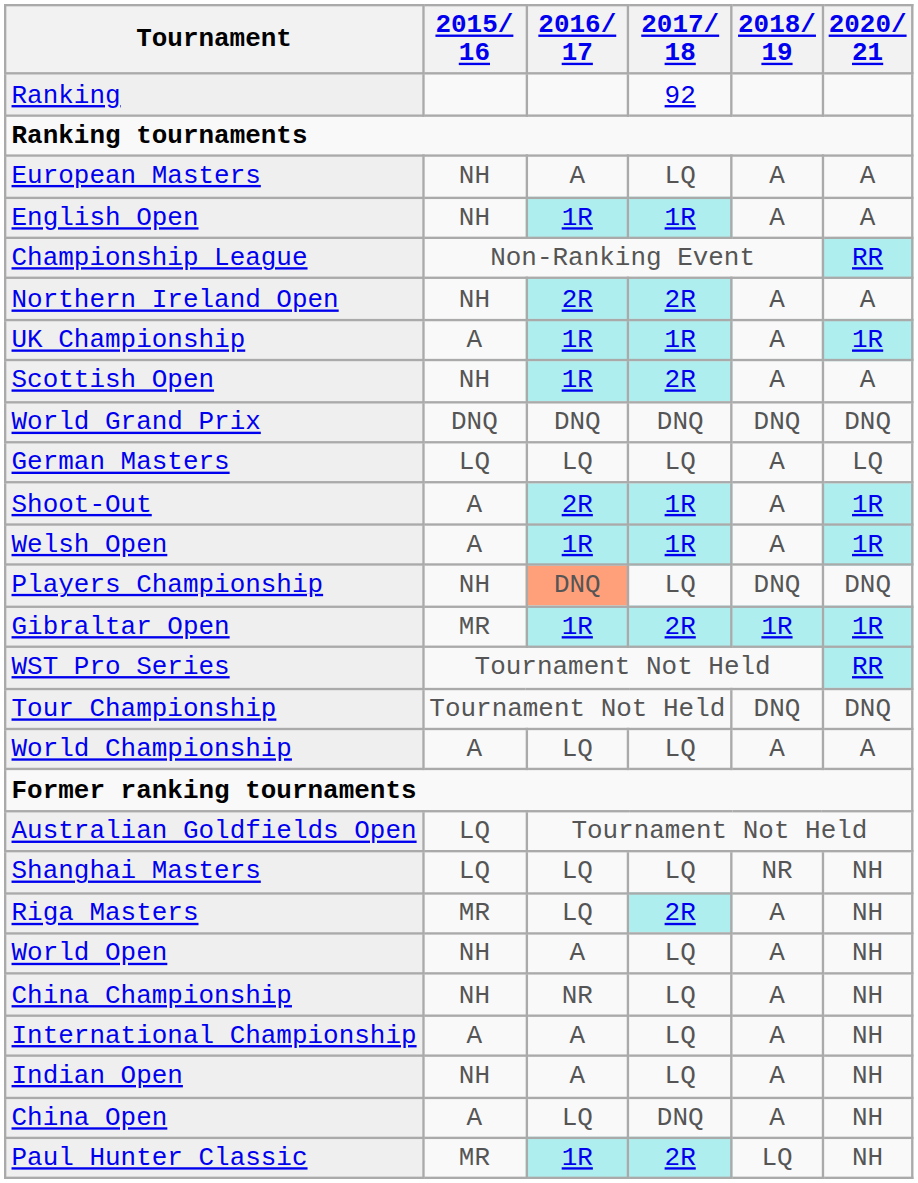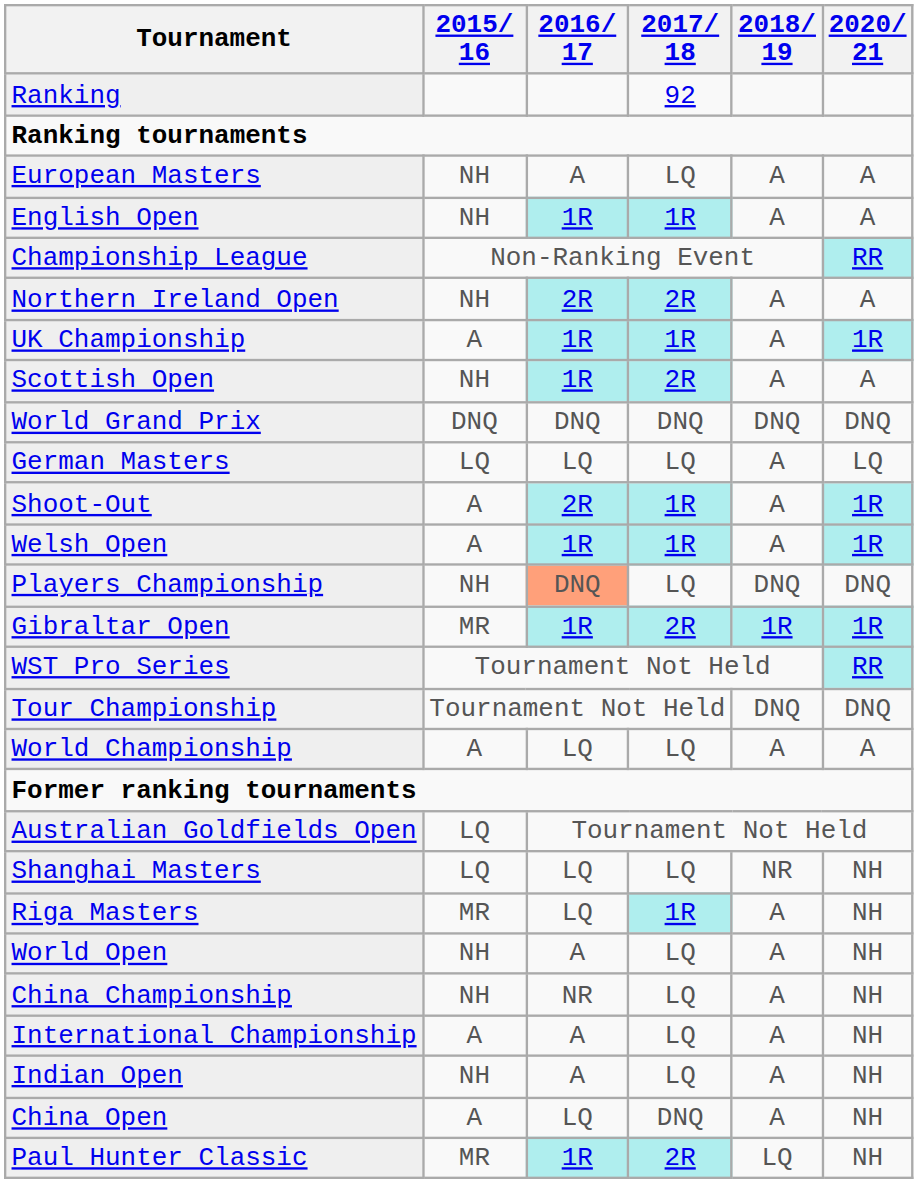Riga Masters | 2017/ 18: 2R -> 1R
